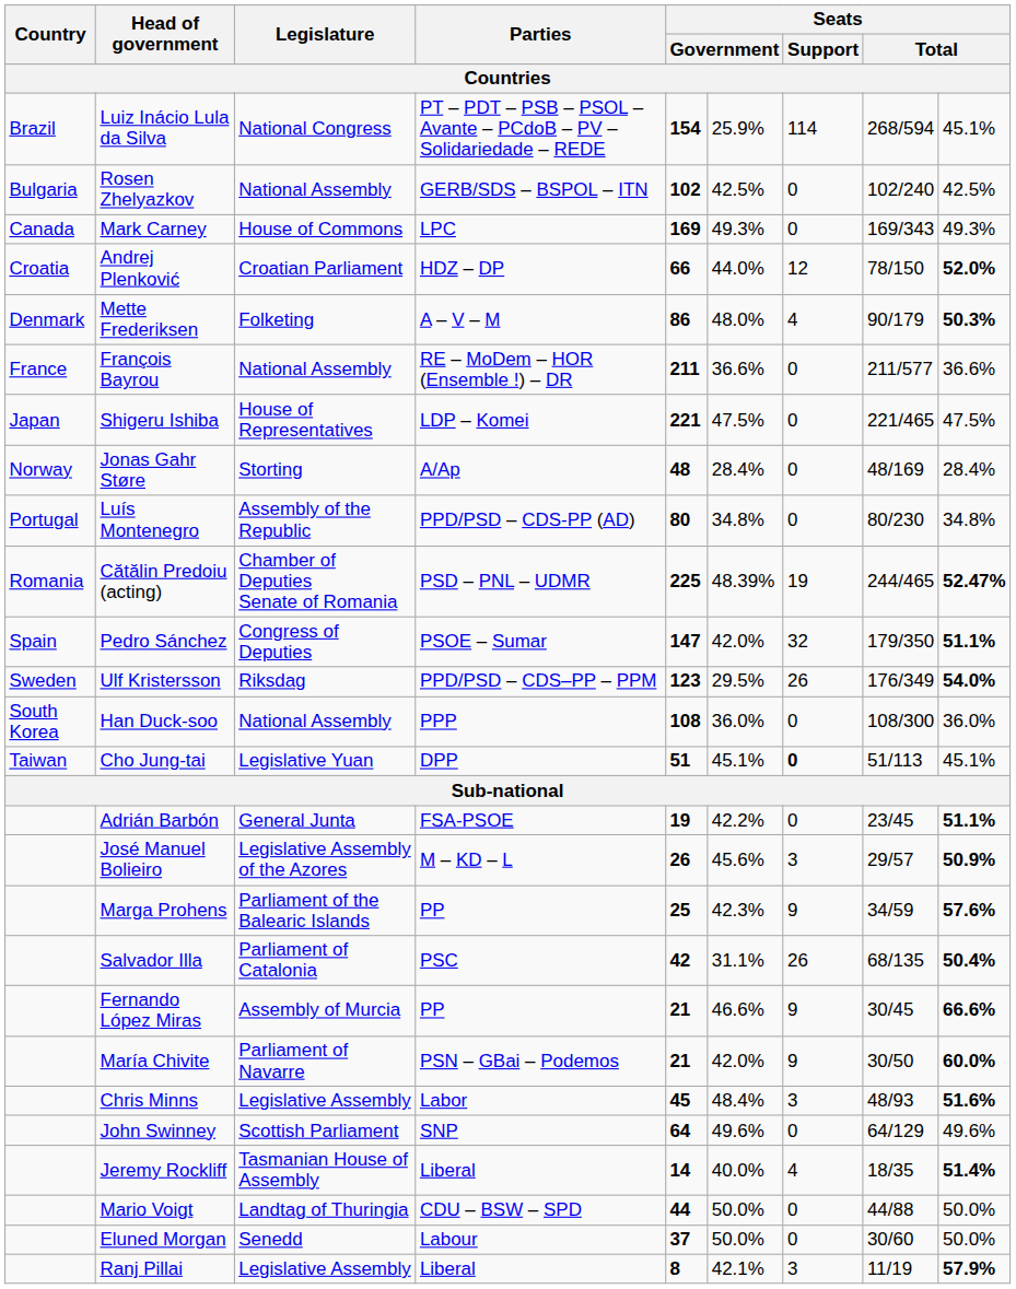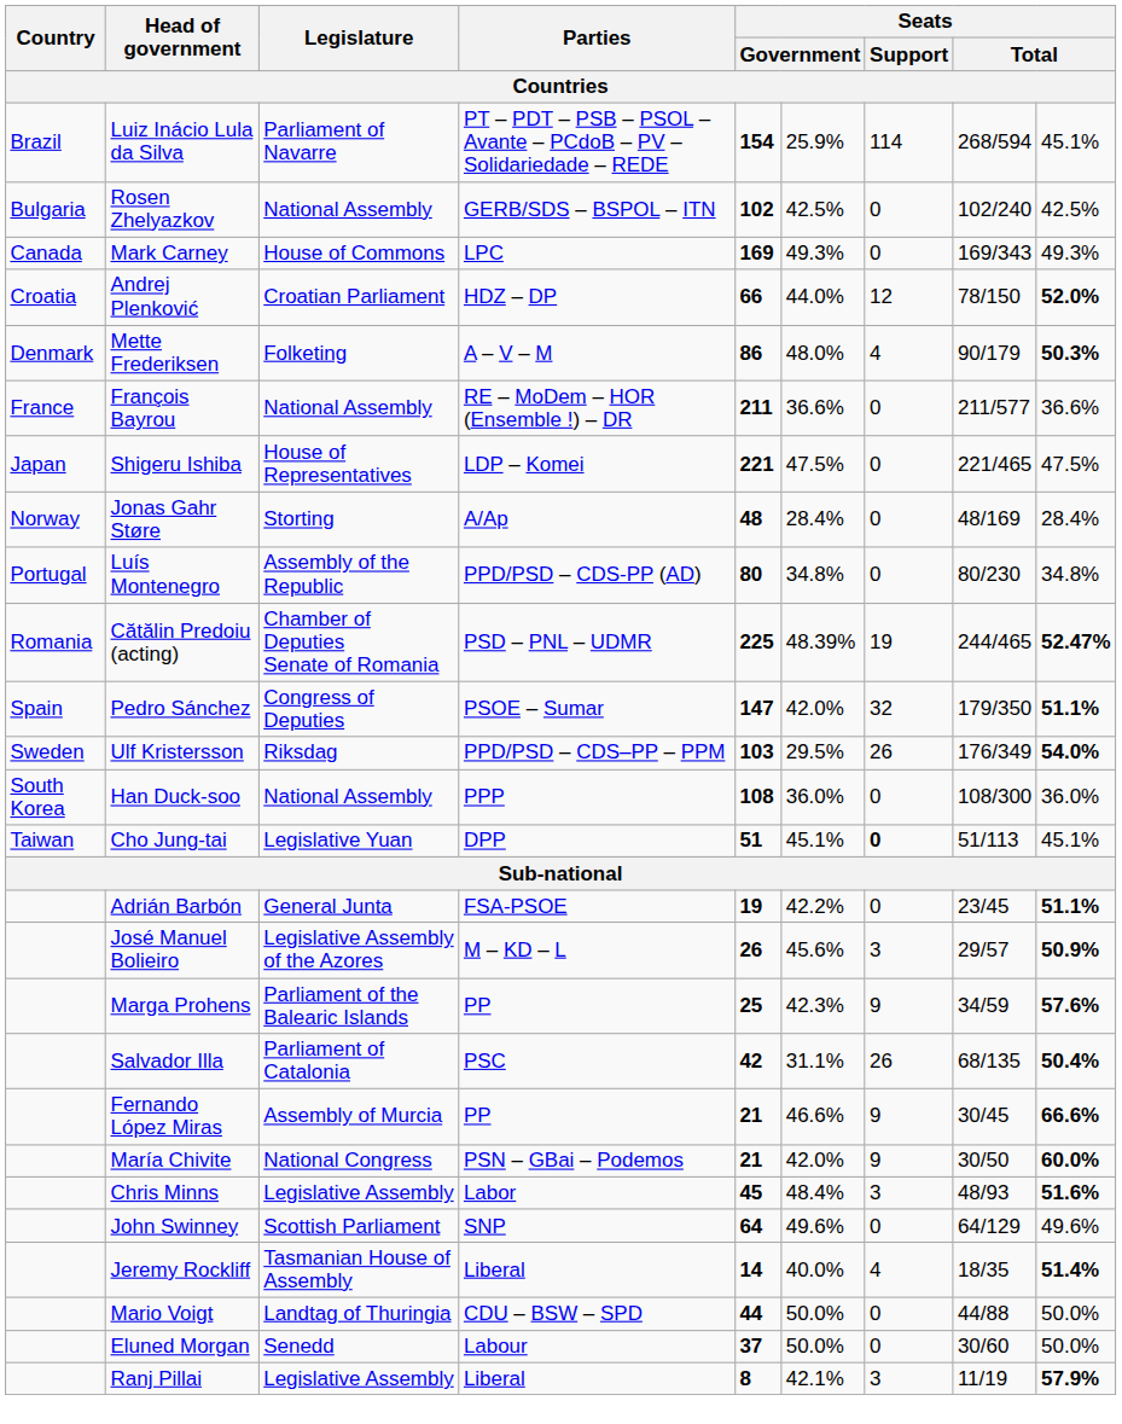Luiz Inácio Lula da Silva | Legislature: National Congress -> Parliament of Navarre
Ulf Kristersson | column 5: 123 -> 103
María Chivite | Legislature: Parliament of Navarre -> National Congress
